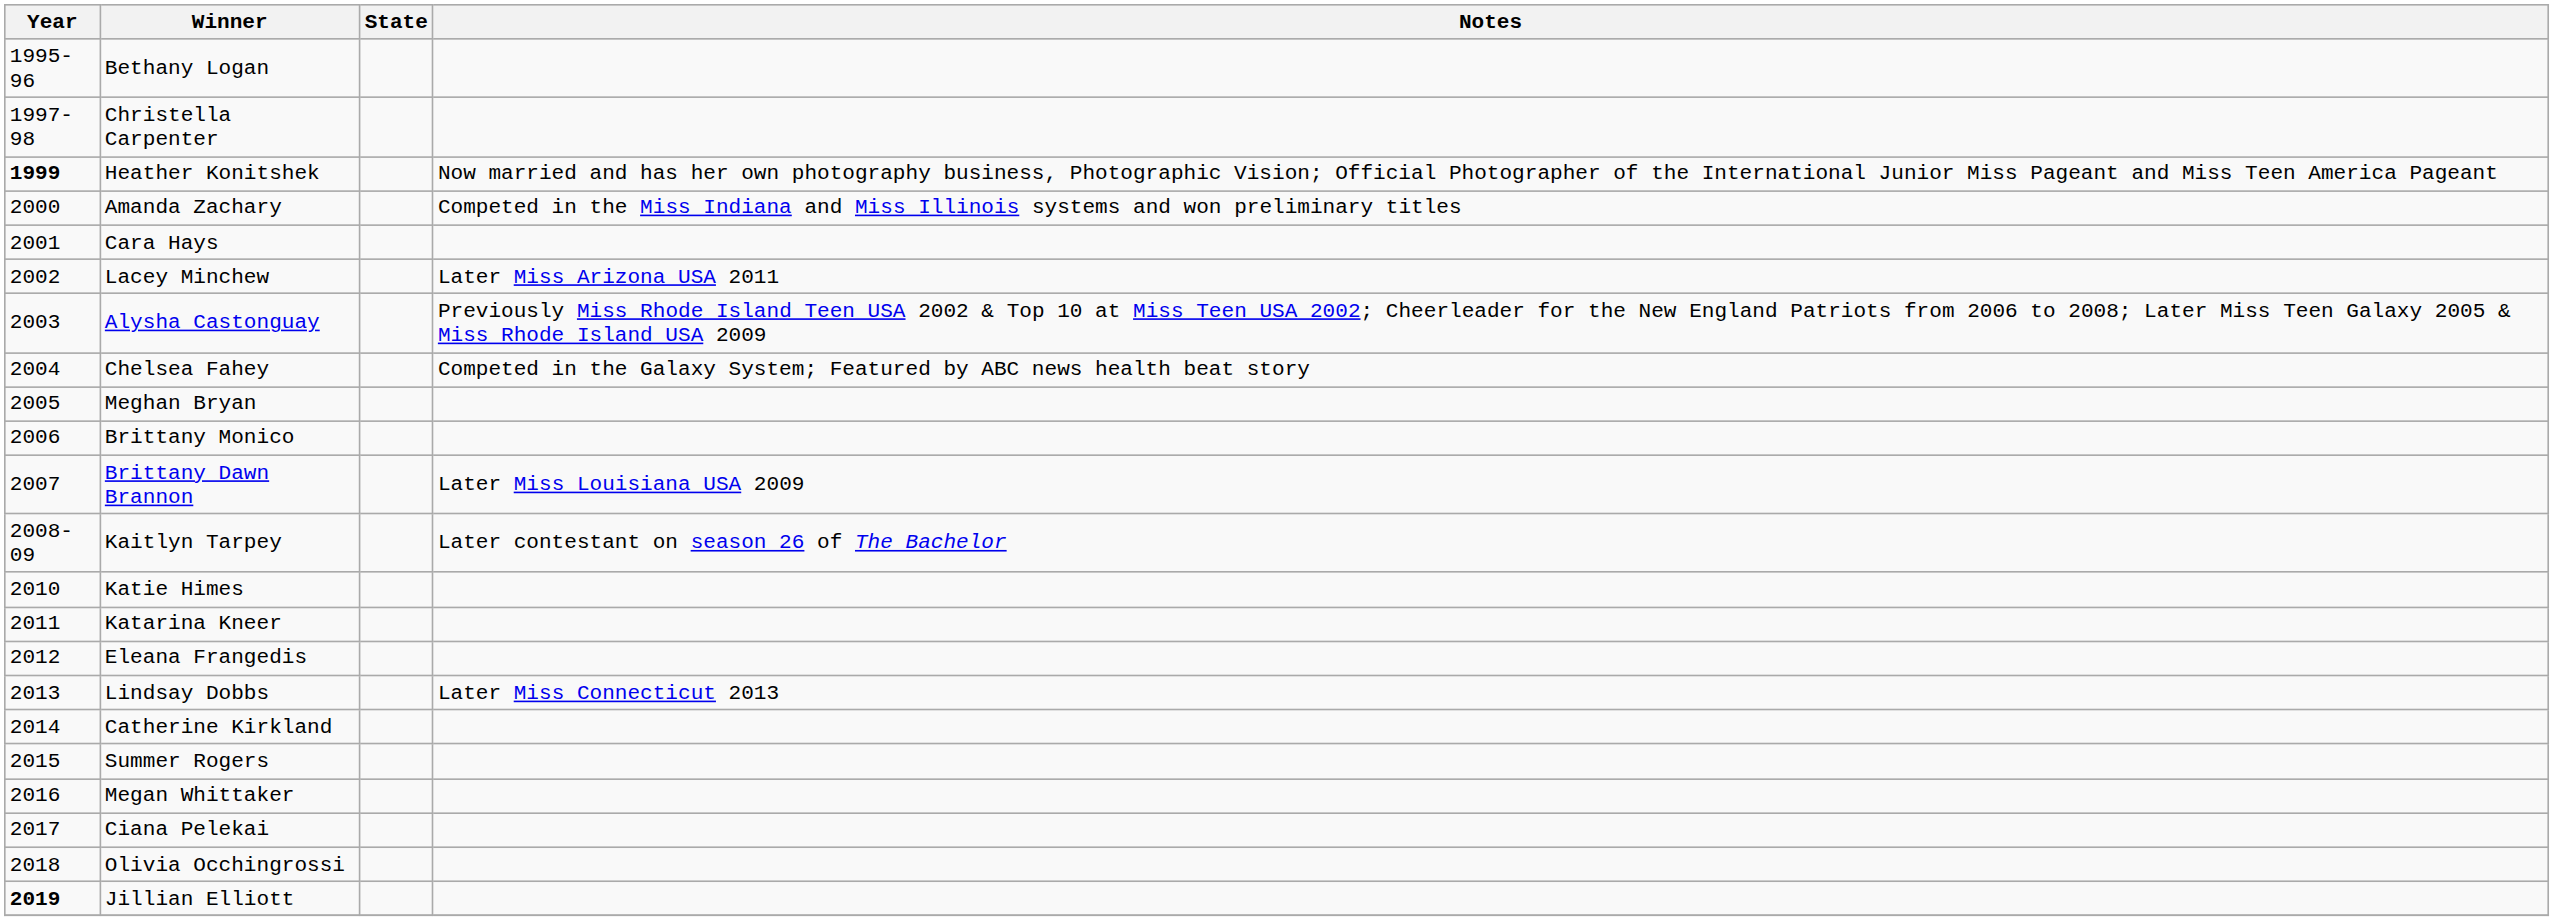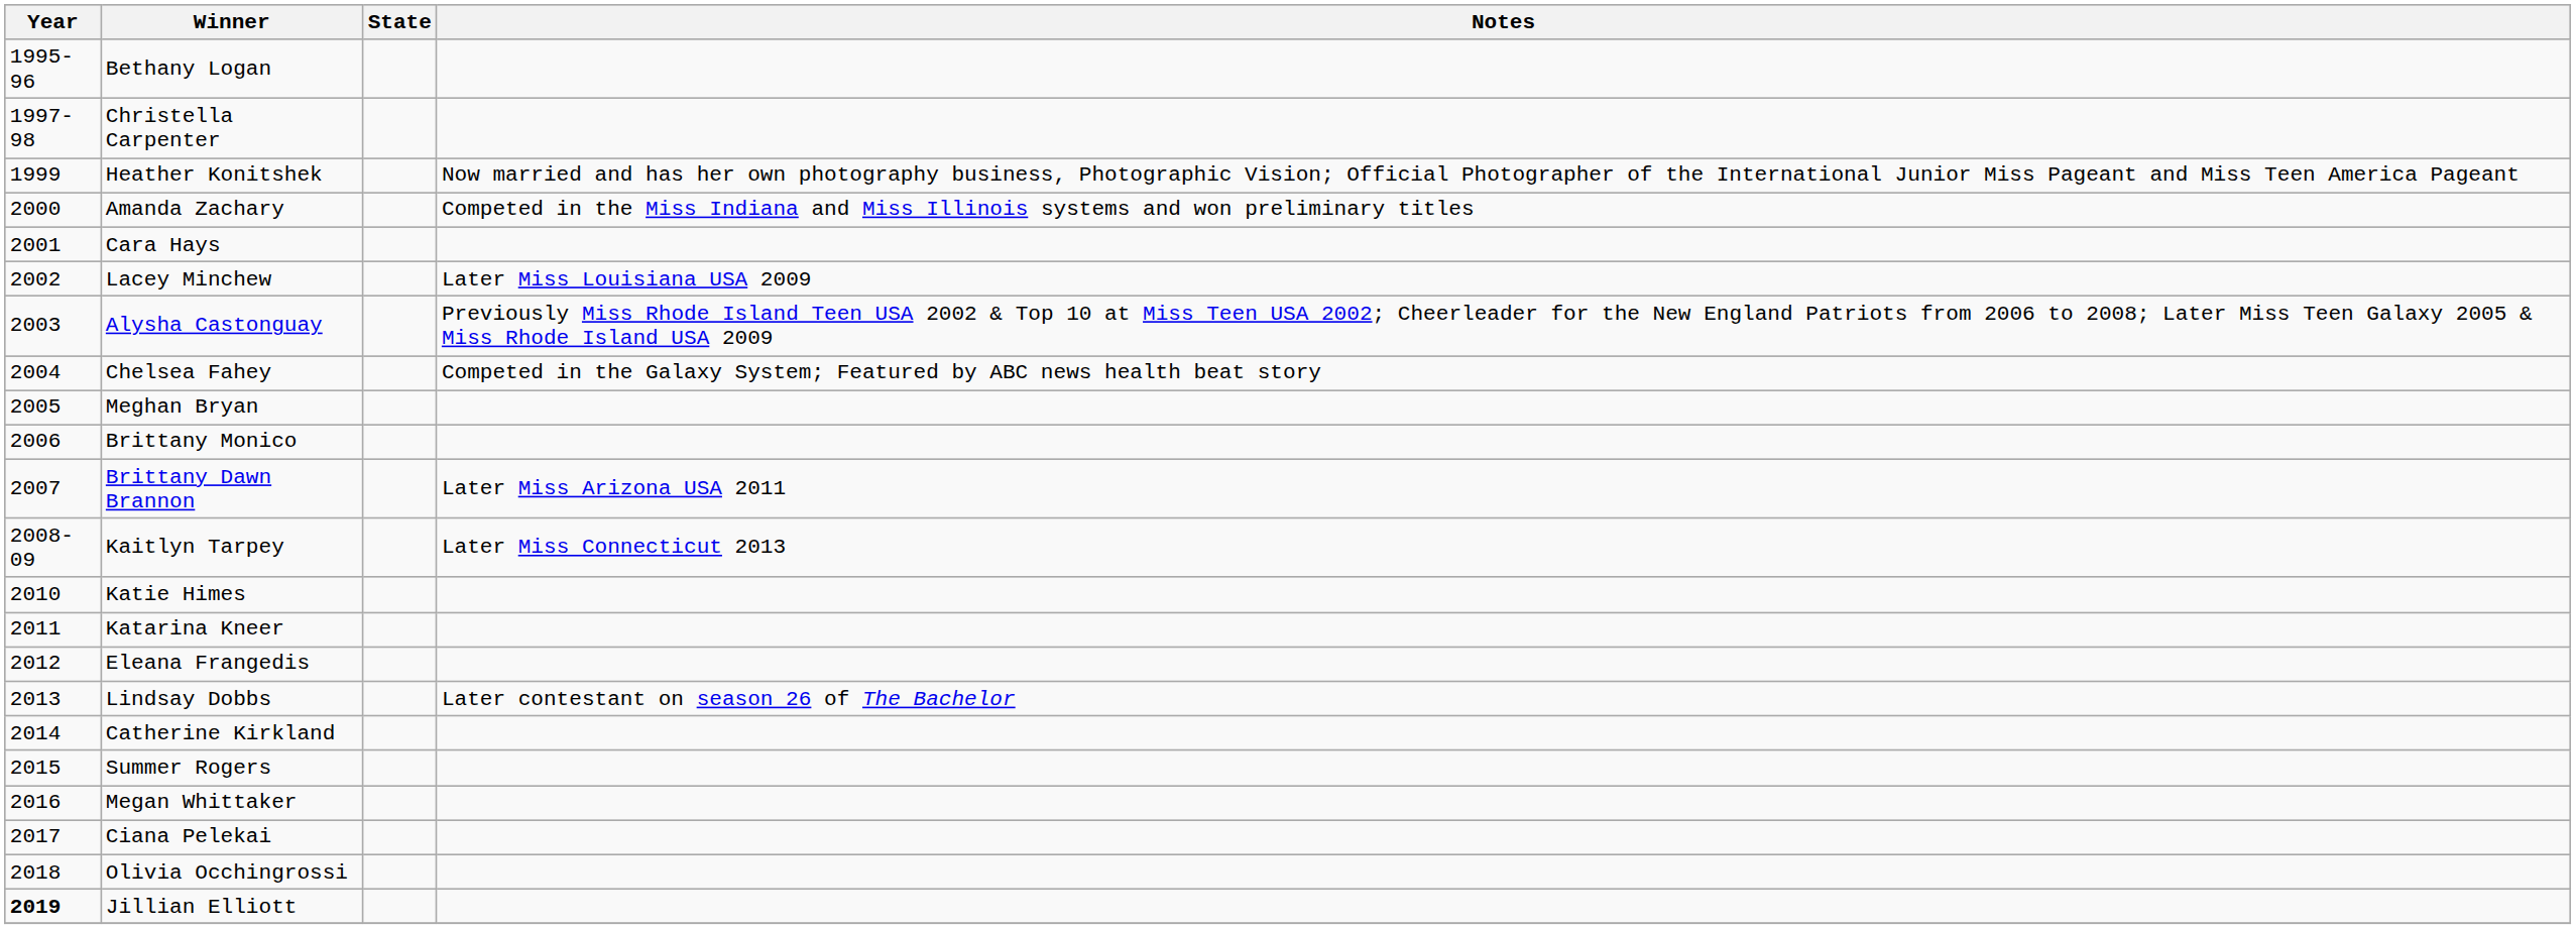Heather Konitshek | Year: bold -> normal
Lacey Minchew | Notes: Later Miss Arizona USA 2011 -> Later Miss Louisiana USA 2009
Brittany Dawn Brannon | Notes: Later Miss Louisiana USA 2009 -> Later Miss Arizona USA 2011
Kaitlyn Tarpey | Notes: Later contestant on season 26 of The Bachelor -> Later Miss Connecticut 2013
Lindsay Dobbs | Notes: Later Miss Connecticut 2013 -> Later contestant on season 26 of The Bachelor
